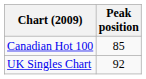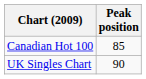UK Singles Chart | Peak position: 92 -> 90
